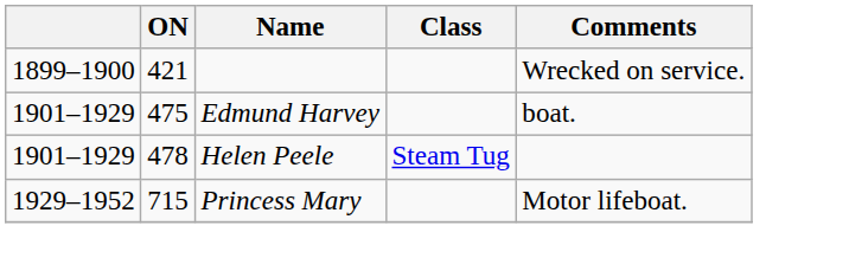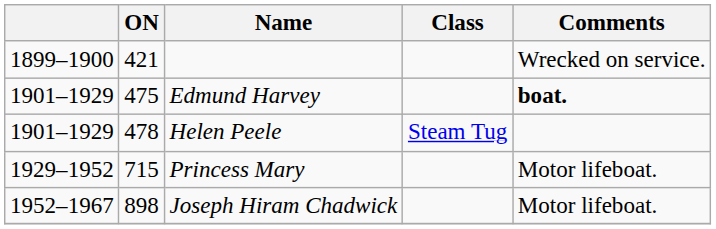Edmund Harvey | Comments: normal -> bold
+ row: 1952–1967 | 898 | Joseph Hiram Chadwick | Motor lifeboat.
